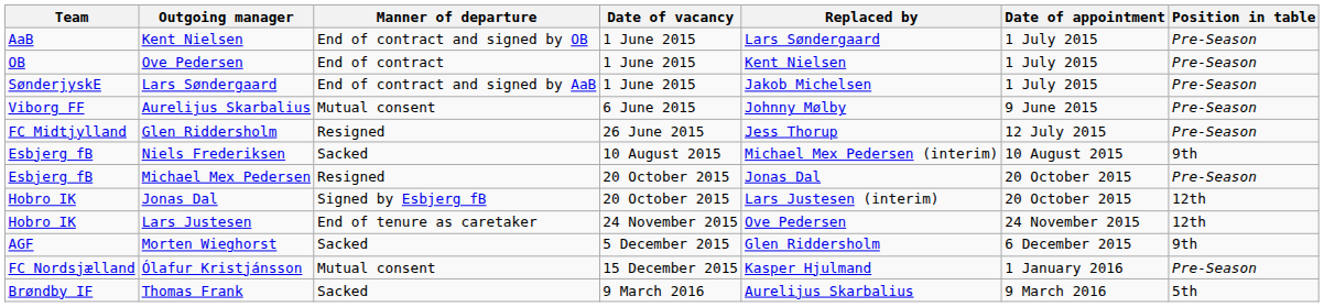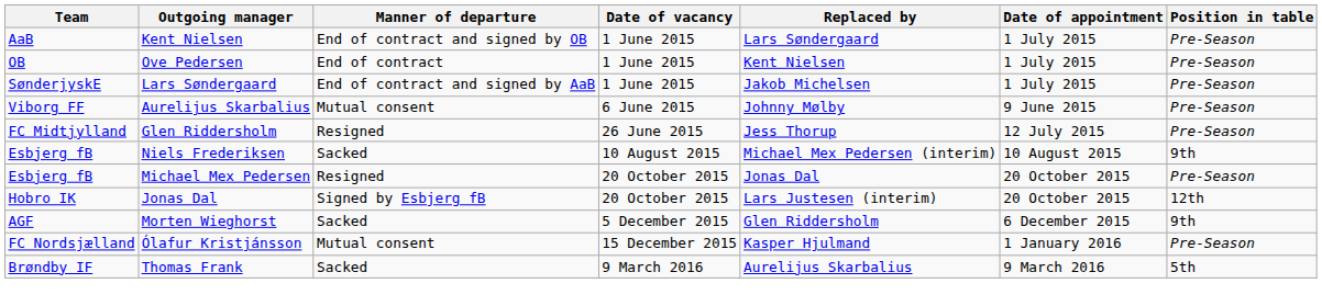- row: Hobro IK | Lars Justesen | End of tenure as caretaker | 24 November 2015 | Ove Pedersen | 24 November 2015 | 12th
